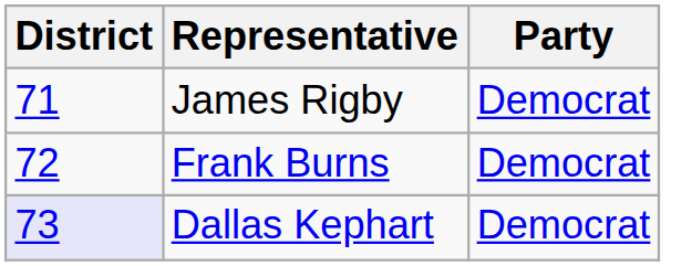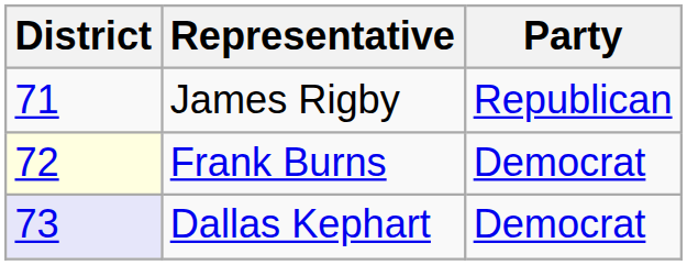James Rigby | Party: Democrat -> Republican
Frank Burns | District: no background -> lightyellow background
